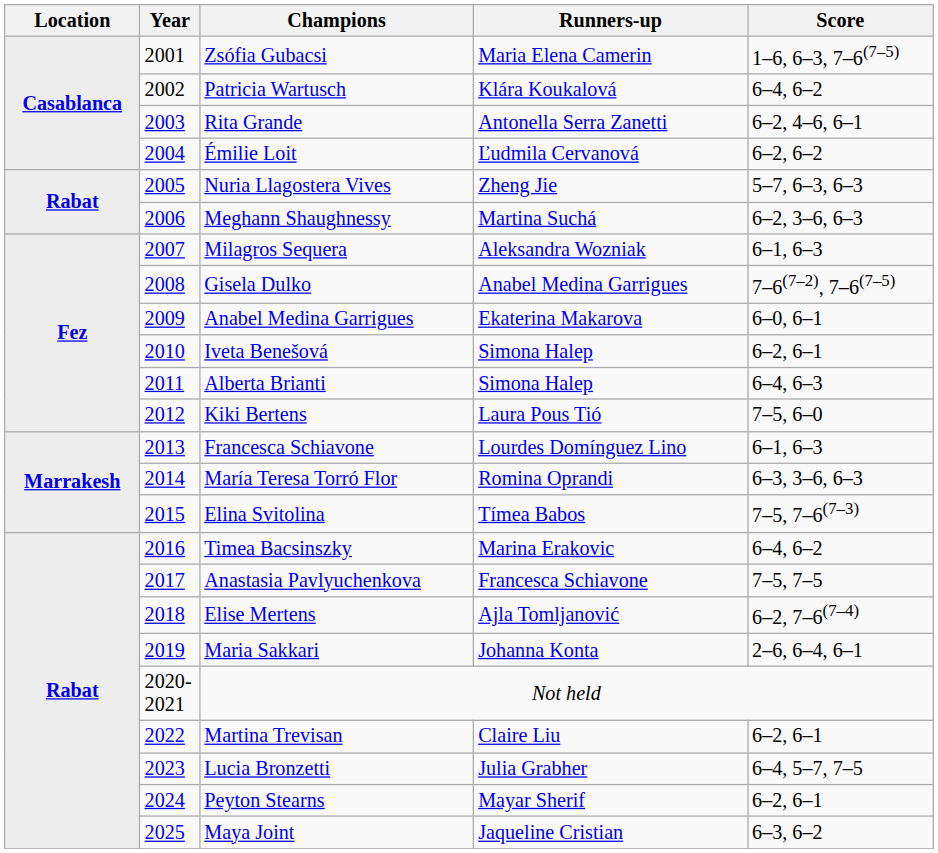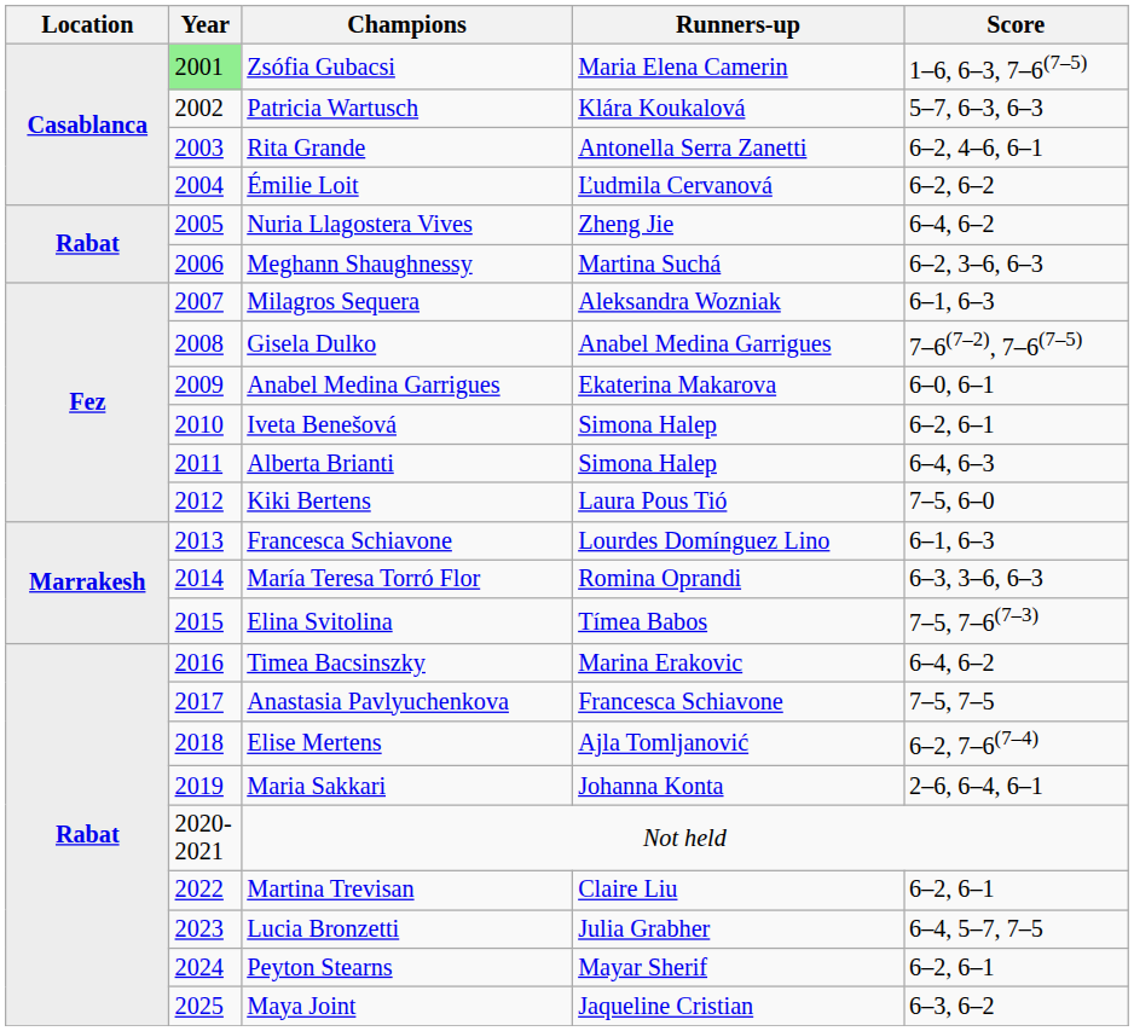Zsófia Gubacsi | Year: no background -> lightgreen background
Patricia Wartusch | Score: 6–4, 6–2 -> 5–7, 6–3, 6–3
Nuria Llagostera Vives | Score: 5–7, 6–3, 6–3 -> 6–4, 6–2
